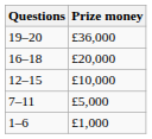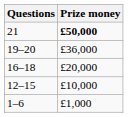+ row: 21 | £50,000
- row: 7–11 | £5,000
